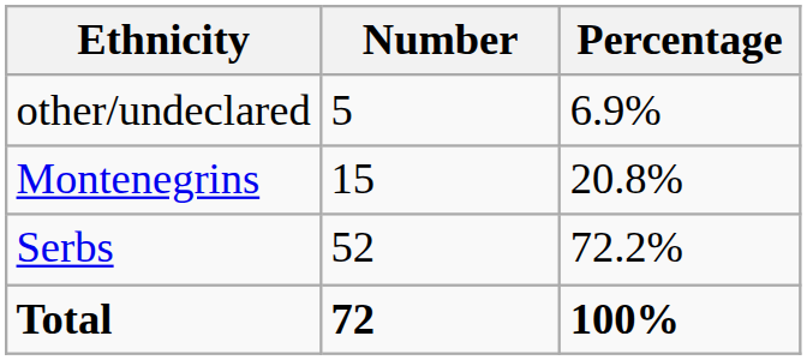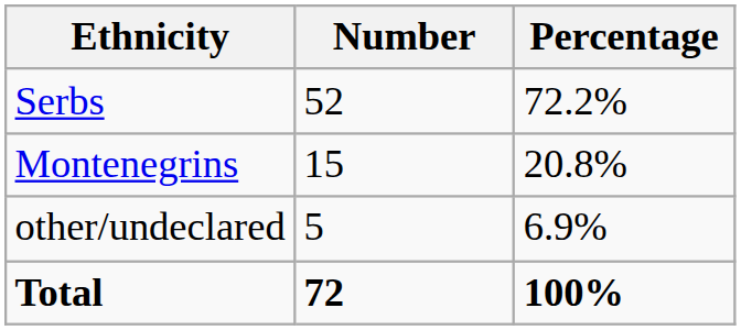rows swapped: Serbs <-> other/undeclared
